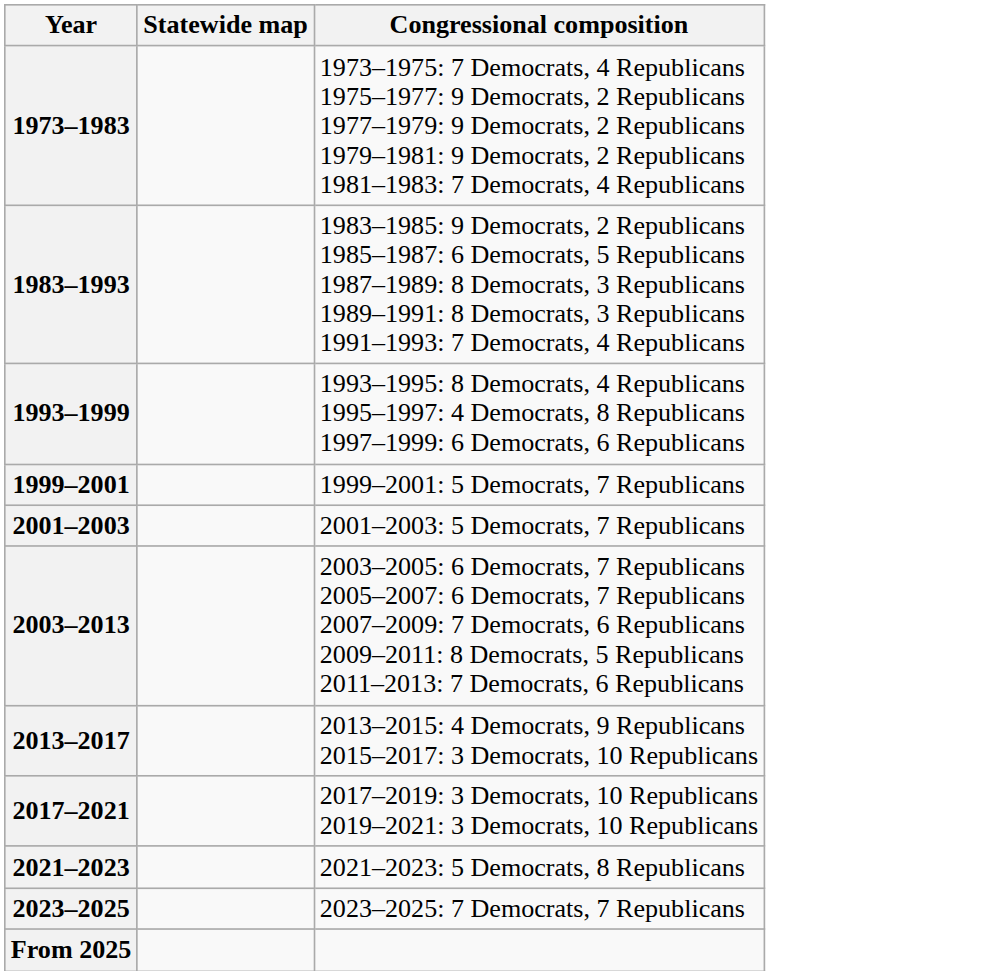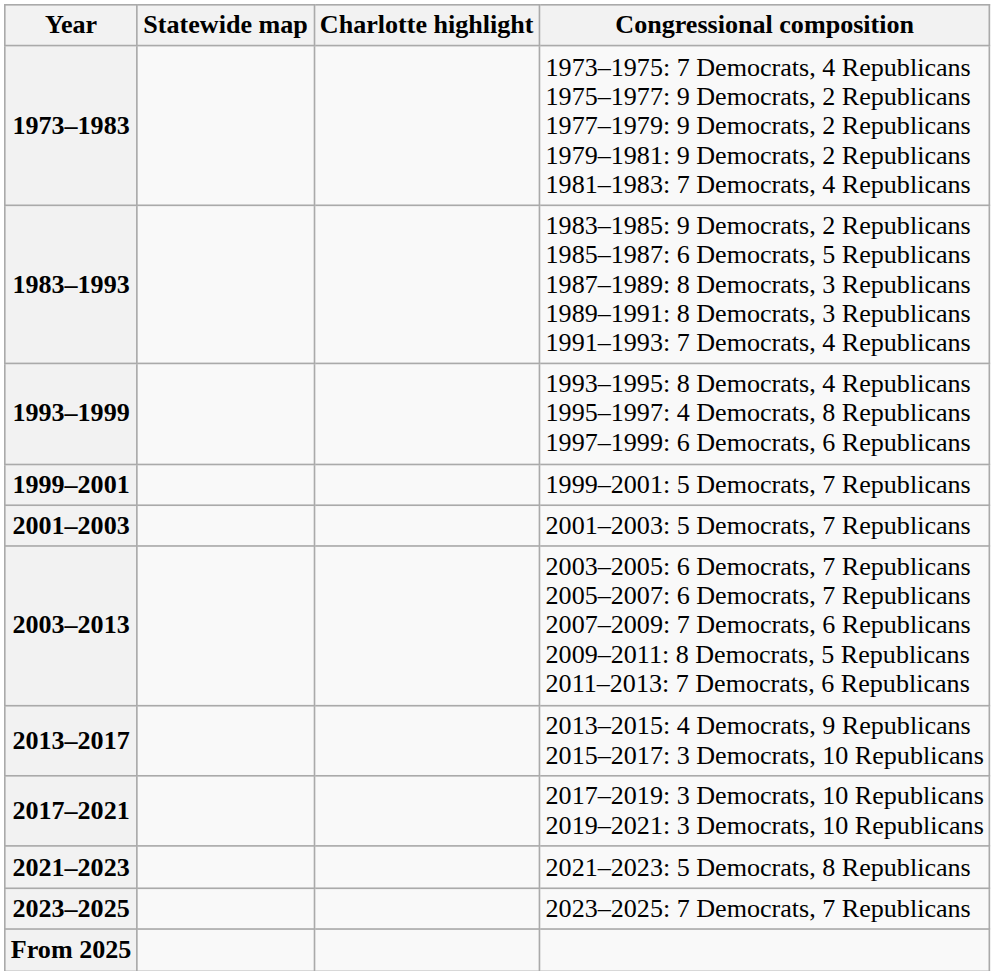+ column: Charlotte highlight
